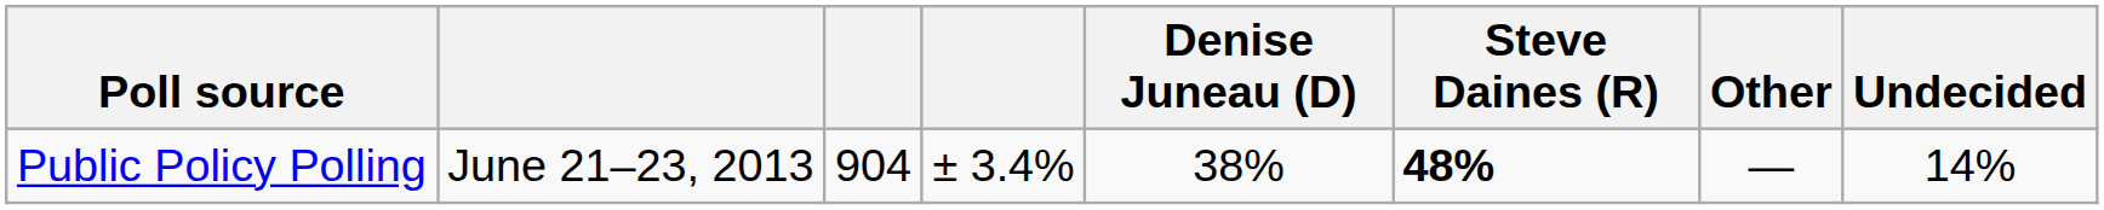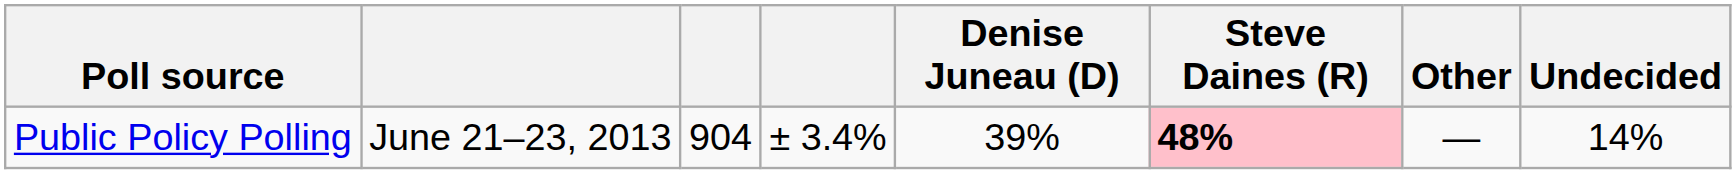Public Policy Polling | Denise Juneau (D): 38% -> 39%
Public Policy Polling | Steve Daines (R): no background -> pink background
